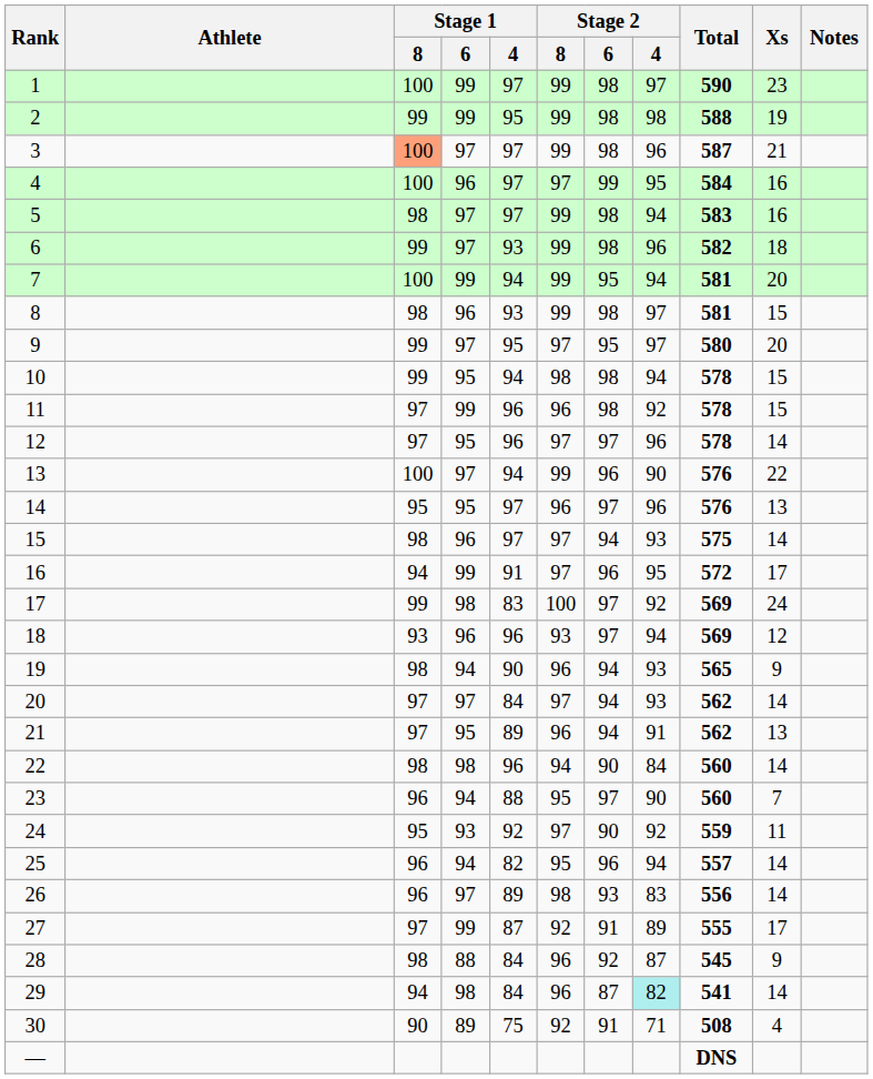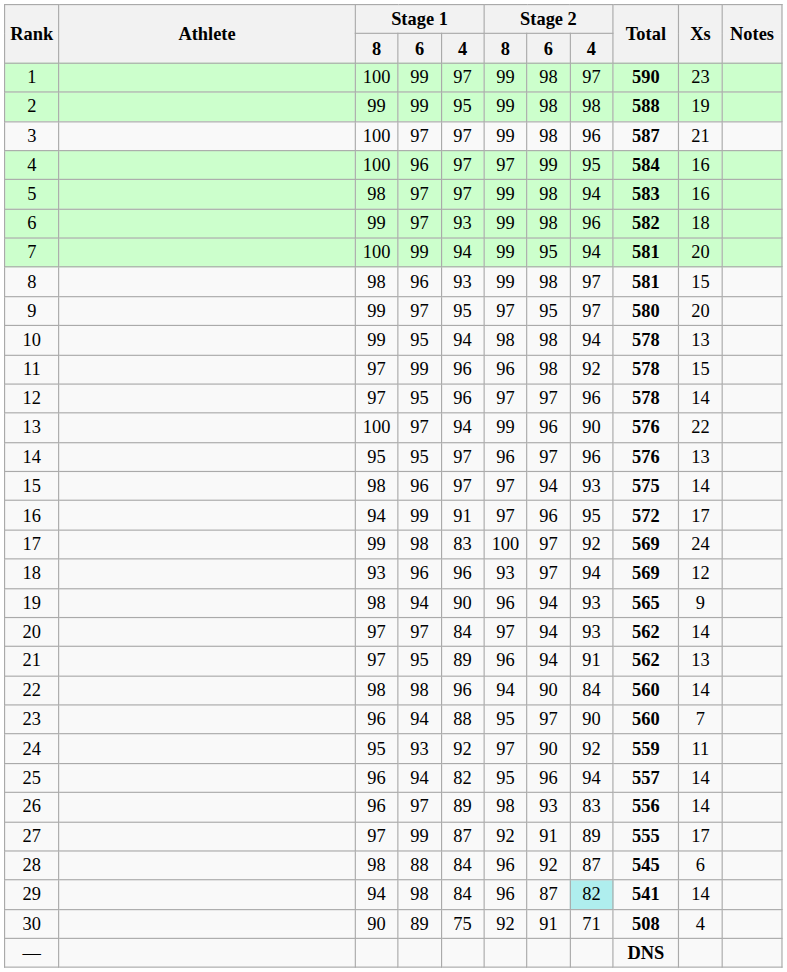3 | Stage 1 / 8: lightsalmon background -> no background
10 | Xs: 15 -> 13
28 | Xs: 9 -> 6
